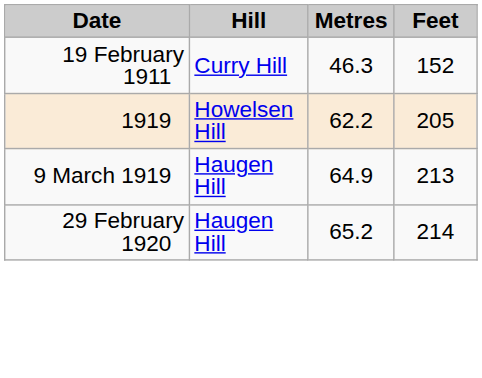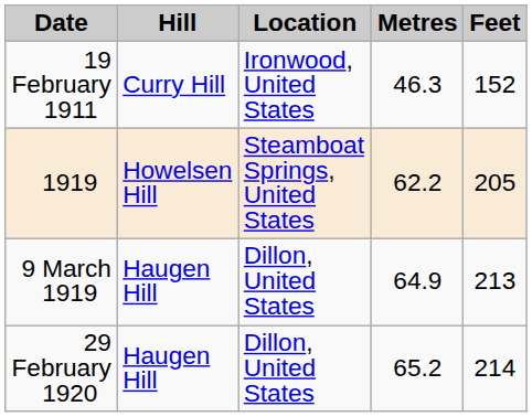+ column: Location | Ironwood, United States | Steamboat Springs, United States | Dillon, United States | Dillon, United States
